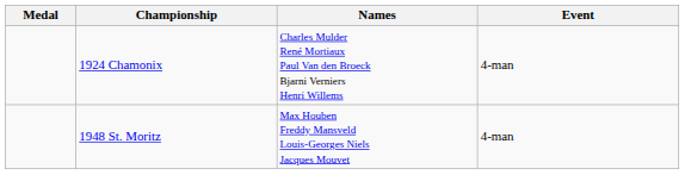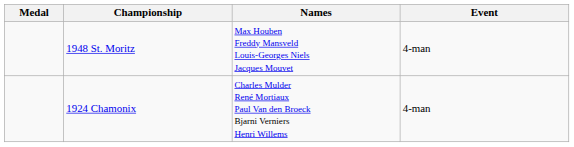rows swapped: 1924 Chamonix <-> 1948 St. Moritz
